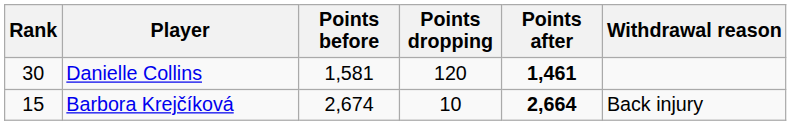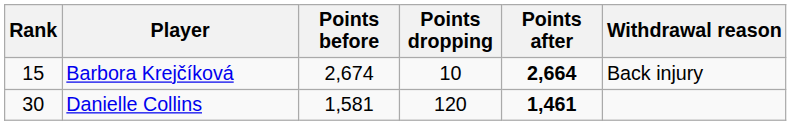rows swapped: Barbora Krejčíková <-> Danielle Collins
